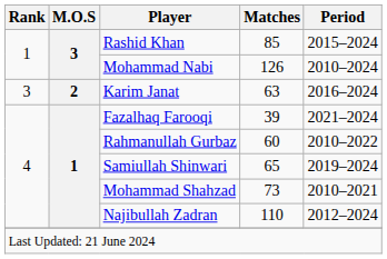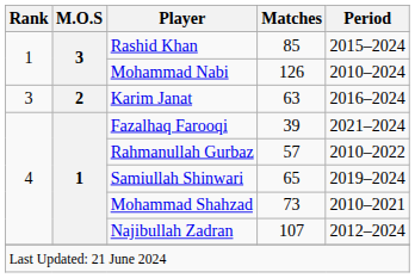Rahmanullah Gurbaz | Matches: 60 -> 57
Najibullah Zadran | Matches: 110 -> 107
